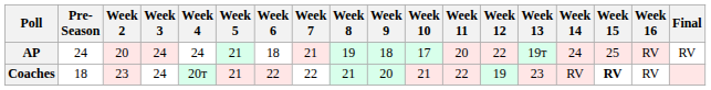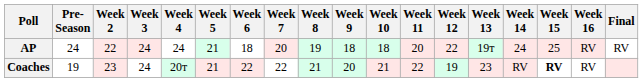AP | Week 2: 20 -> 22
AP | Week 7: 21 -> 20
AP | Week 10: 17 -> 18
Coaches | Pre- Season: 18 -> 19
